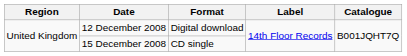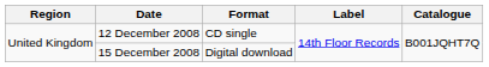12 December 2008 | Format: Digital download -> CD single
15 December 2008 | Format: CD single -> Digital download
